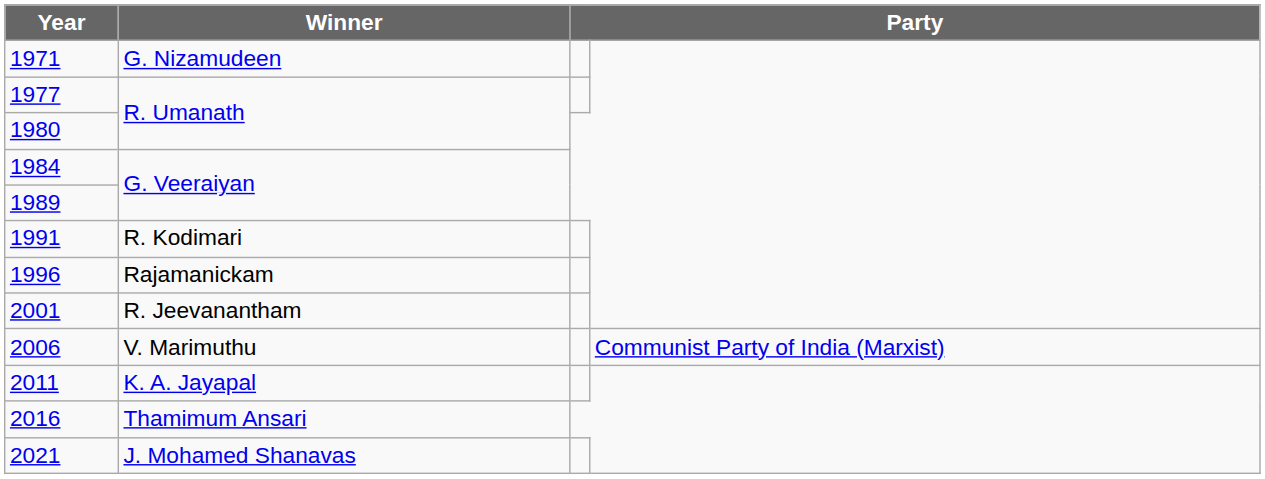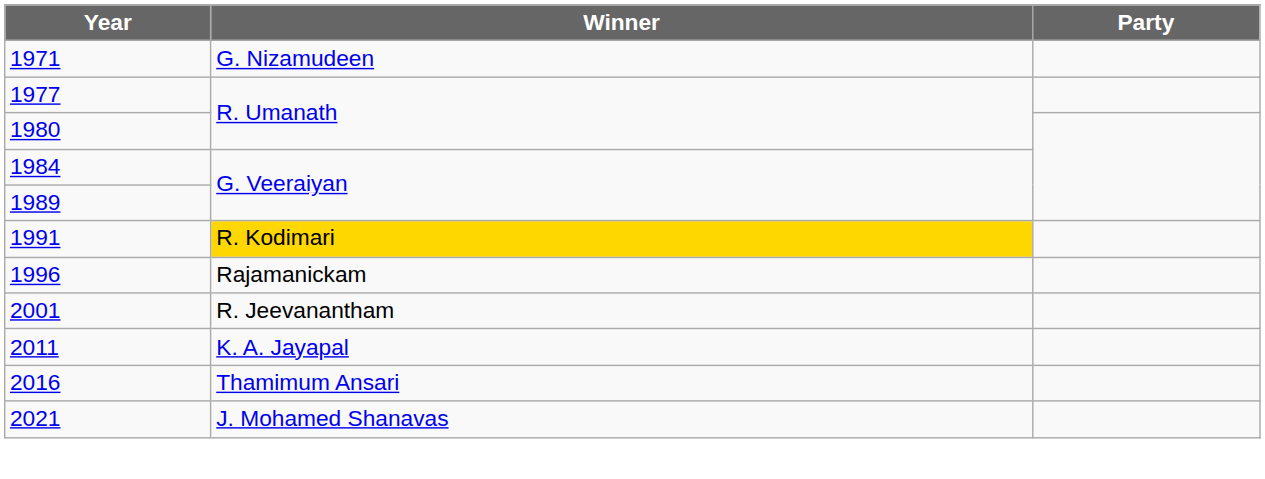1991 | Winner: no background -> gold background
- row: 2006 | V. Marimuthu | Communist Party of India (Marxist)
